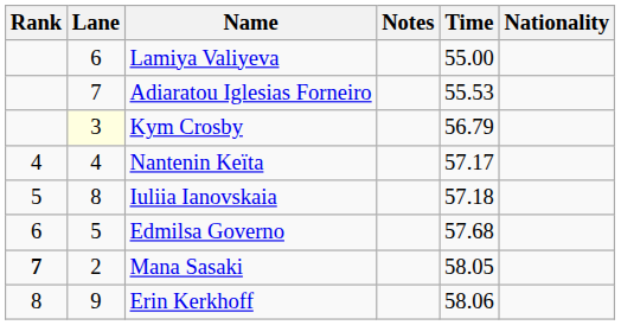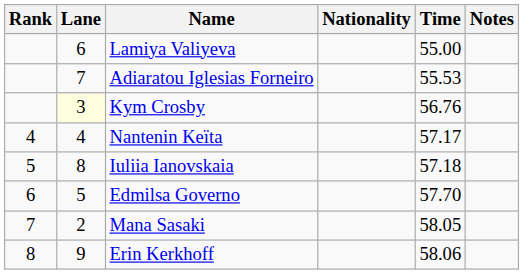columns swapped: Nationality <-> Notes
Kym Crosby | Time: 56.79 -> 56.76
Edmilsa Governo | Time: 57.68 -> 57.70
Mana Sasaki | Rank: bold -> normal
